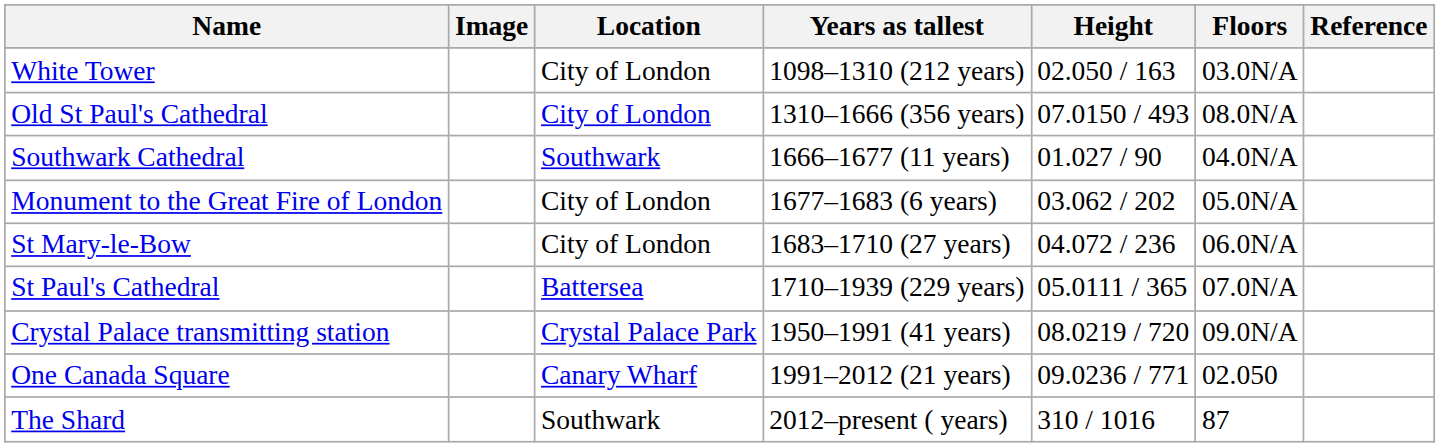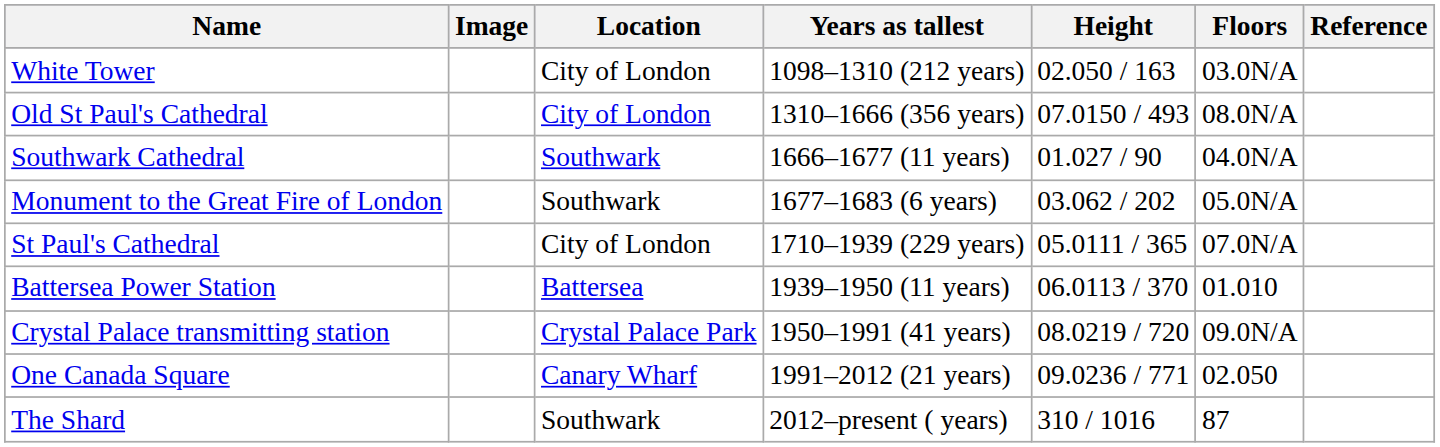Monument to the Great Fire of London | Location: City of London -> Southwark
- row: St Mary-le-Bow | City of London | 1683–1710 (27 years) | 04.072 / 236 | 06.0N/A
St Paul's Cathedral | Location: Battersea -> City of London
+ row: Battersea Power Station | Battersea | 1939–1950 (11 years) | 06.0113 / 370 | 01.010
